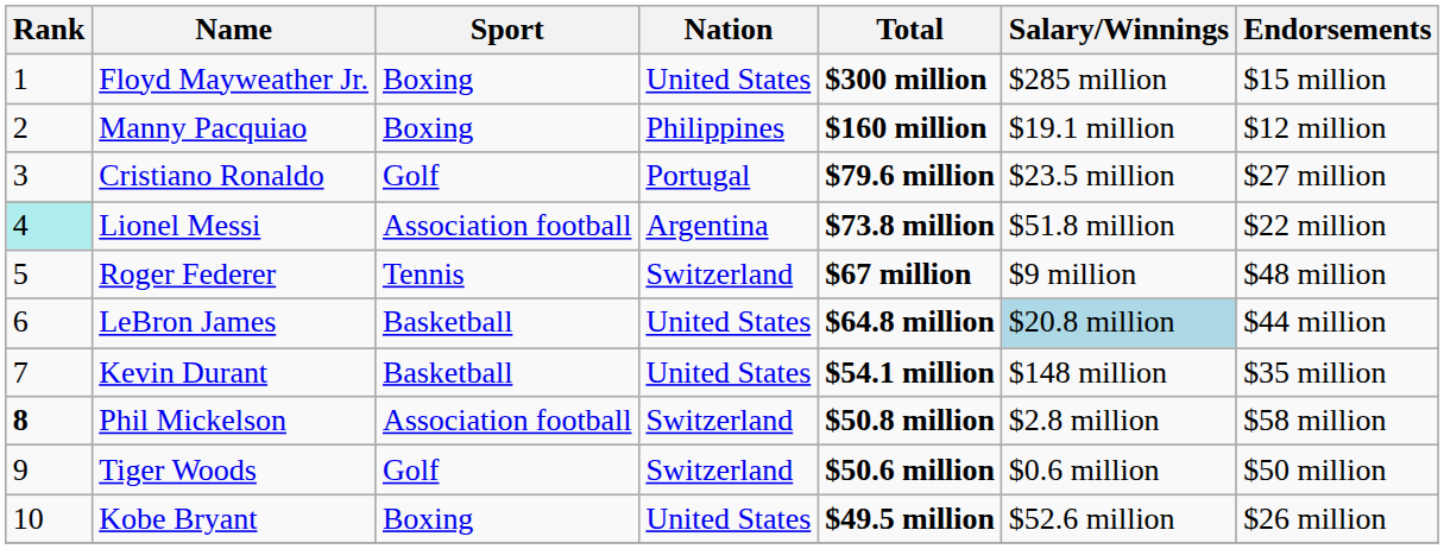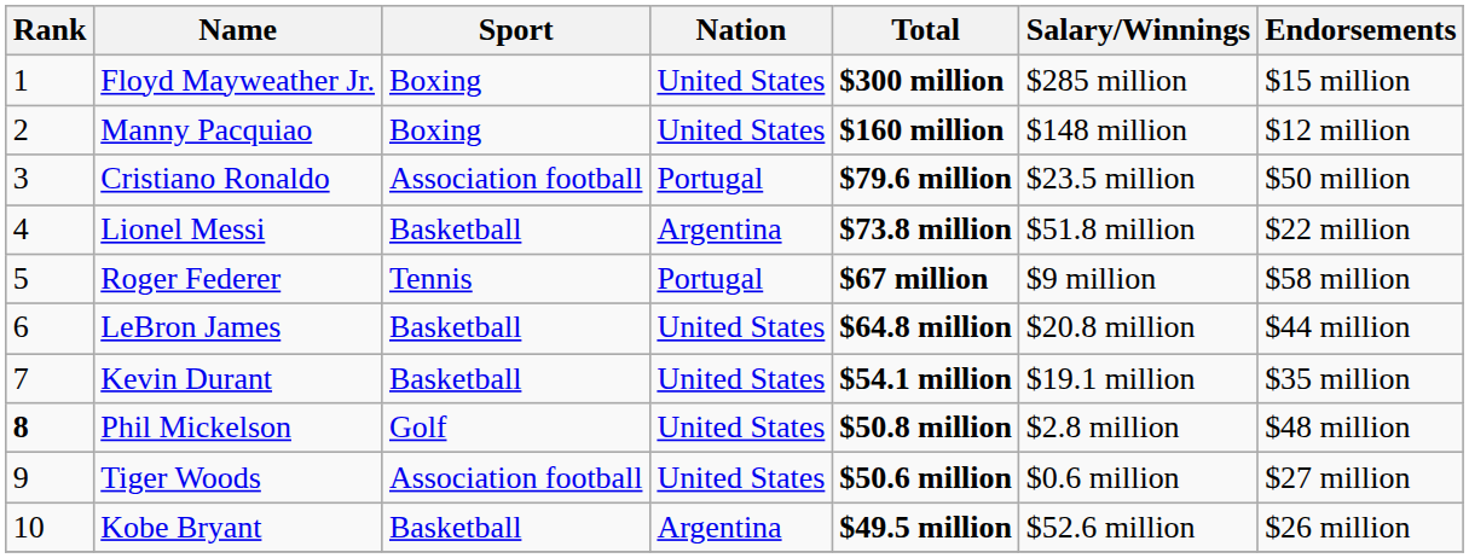Manny Pacquiao | Nation: Philippines -> United States
Manny Pacquiao | Salary/Winnings: $19.1 million -> $148 million
Cristiano Ronaldo | Sport: Golf -> Association football
Cristiano Ronaldo | Endorsements: $27 million -> $50 million
Lionel Messi | Rank: paleturquoise background -> no background
Lionel Messi | Sport: Association football -> Basketball
Roger Federer | Nation: Switzerland -> Portugal
Roger Federer | Endorsements: $48 million -> $58 million
LeBron James | Salary/Winnings: lightblue background -> no background
Kevin Durant | Salary/Winnings: $148 million -> $19.1 million
Phil Mickelson | Sport: Association football -> Golf
Phil Mickelson | Nation: Switzerland -> United States
Phil Mickelson | Endorsements: $58 million -> $48 million
Tiger Woods | Sport: Golf -> Association football
Tiger Woods | Nation: Switzerland -> United States
Tiger Woods | Endorsements: $50 million -> $27 million
Kobe Bryant | Sport: Boxing -> Basketball
Kobe Bryant | Nation: United States -> Argentina
